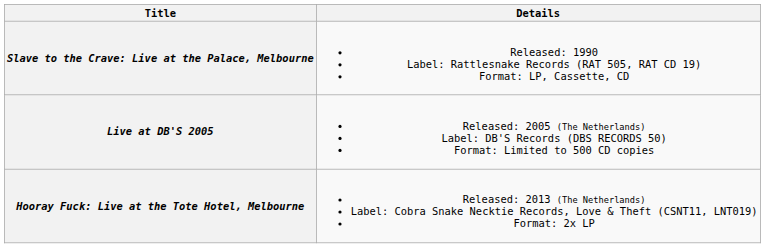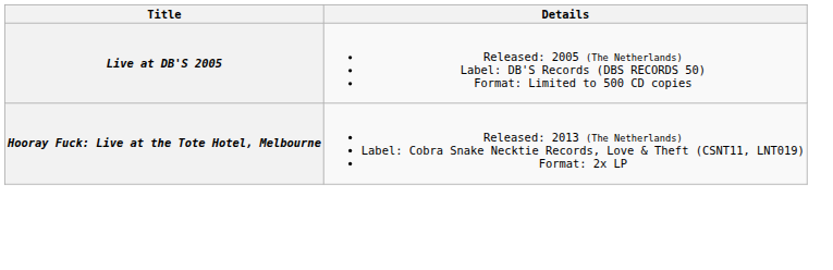- row: Slave to the Crave: Live at the Palace, Melbourne | Released: 1990 Label: Rattlesnake Records (RAT 505, RAT CD 19) Format: LP, Cassette, CD
